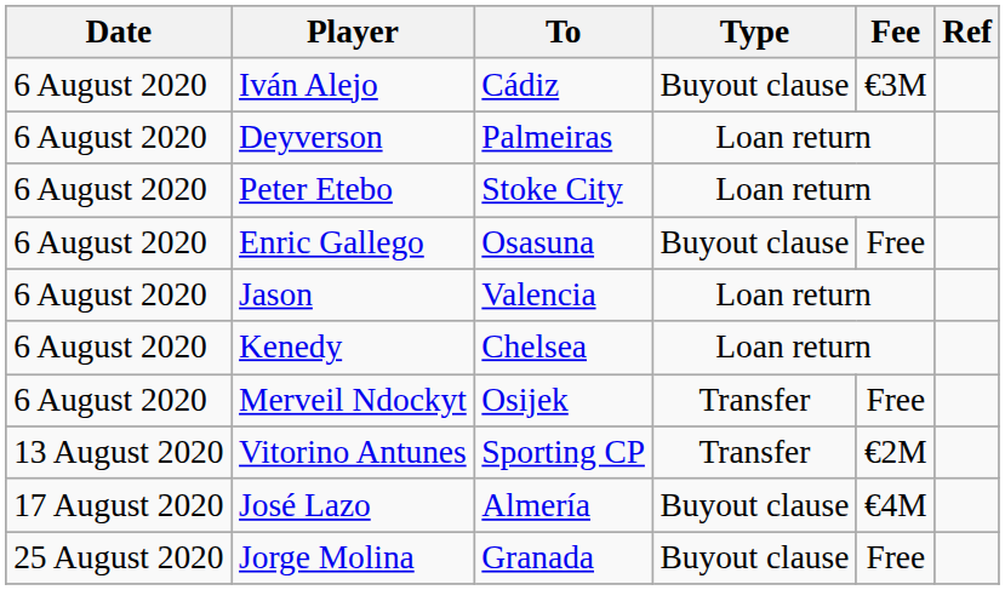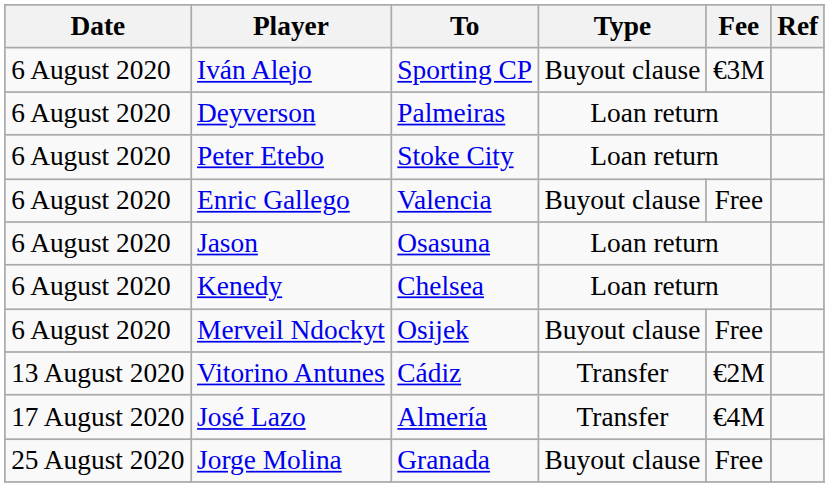Iván Alejo | To: Cádiz -> Sporting CP
Enric Gallego | To: Osasuna -> Valencia
Jason | To: Valencia -> Osasuna
Merveil Ndockyt | Type: Transfer -> Buyout clause
Vitorino Antunes | To: Sporting CP -> Cádiz
José Lazo | Type: Buyout clause -> Transfer
